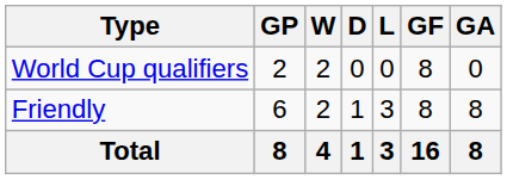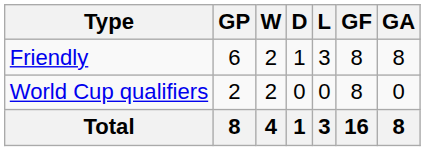rows swapped: Friendly <-> World Cup qualifiers
